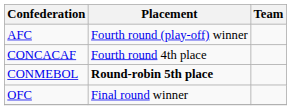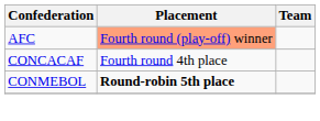AFC | Placement: no background -> lightsalmon background
- row: OFC | Final round winner
